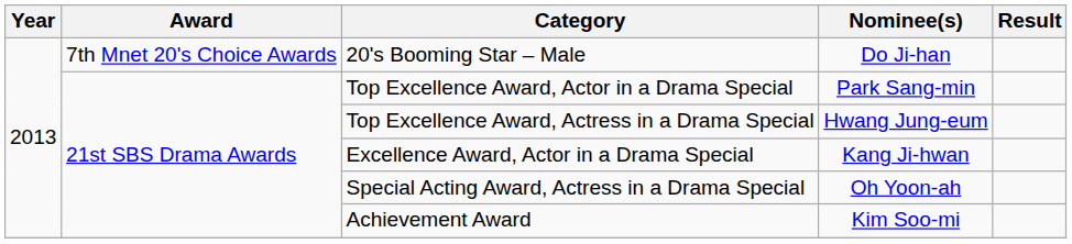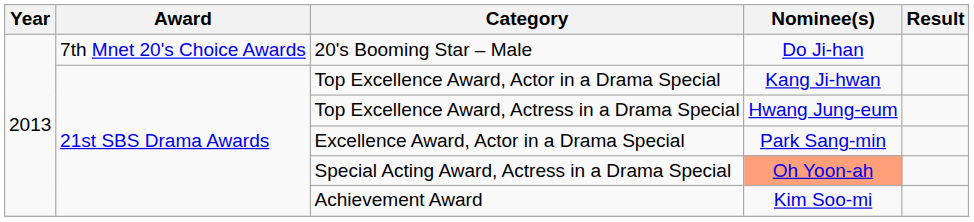Top Excellence Award, Actor in a Drama Special | Nominee(s): Park Sang-min -> Kang Ji-hwan
Excellence Award, Actor in a Drama Special | Nominee(s): Kang Ji-hwan -> Park Sang-min
Special Acting Award, Actress in a Drama Special | Nominee(s): no background -> lightsalmon background
